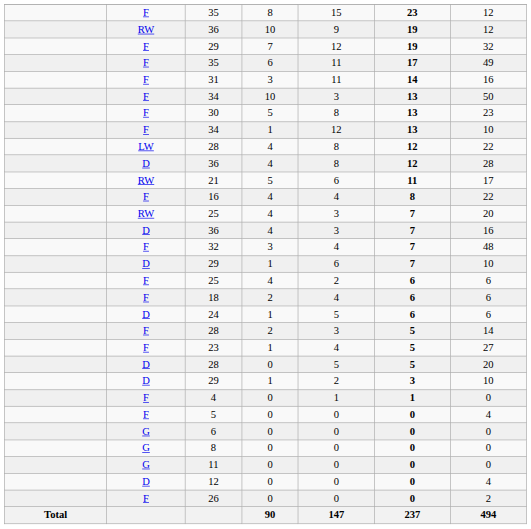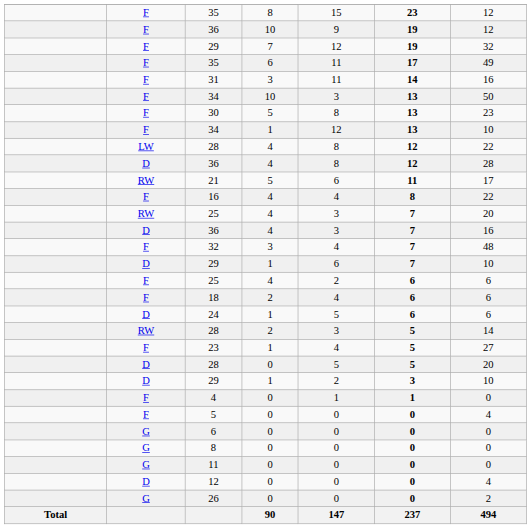36 / 10 | column 2: RW -> F
28 / 2 | column 2: F -> RW
26 | column 2: F -> G
